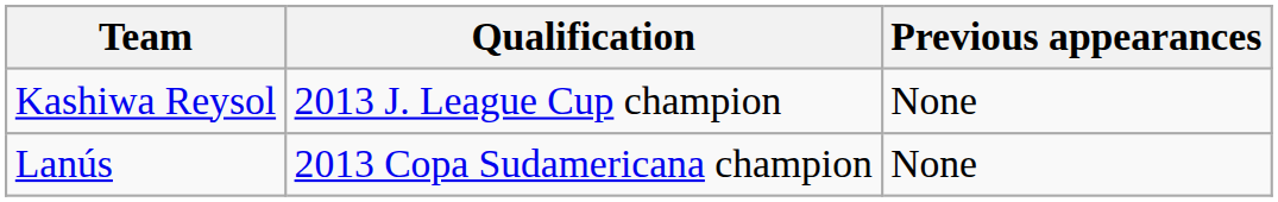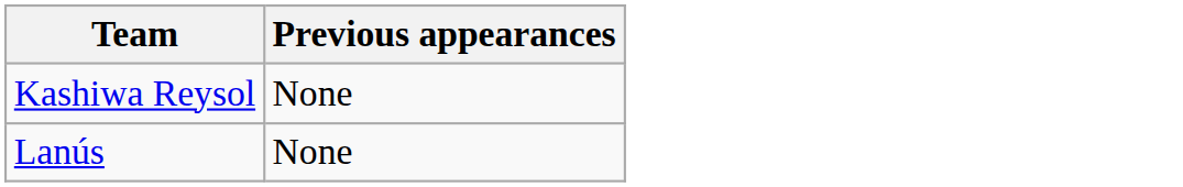- column: Qualification | 2013 J. League Cup champion | 2013 Copa Sudamericana champion
